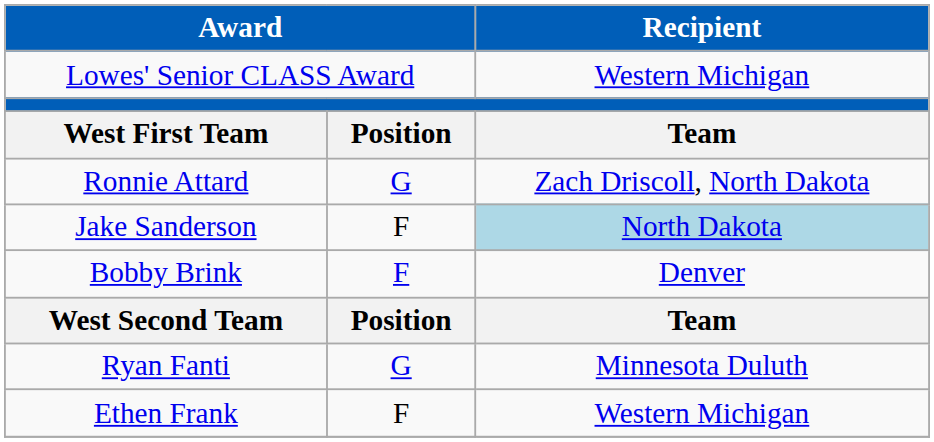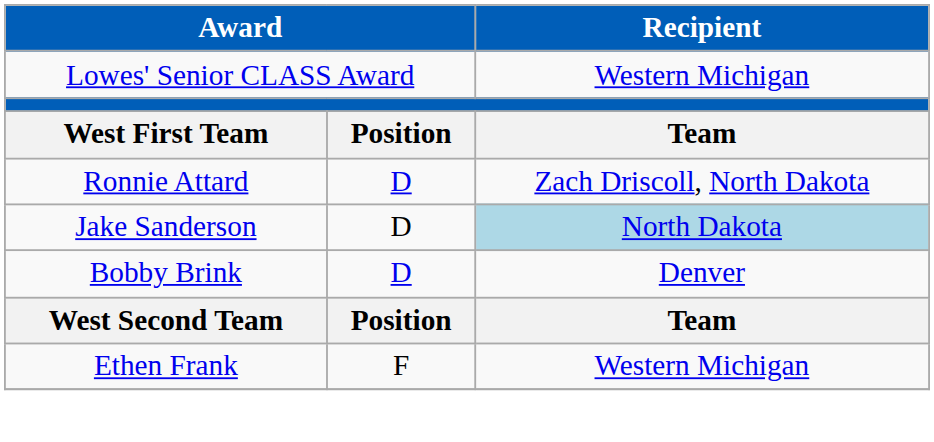Ronnie Attard | column 2: G -> D
Jake Sanderson | column 2: F -> D
Bobby Brink | column 2: F -> D
- row: Ryan Fanti | G | Minnesota Duluth
